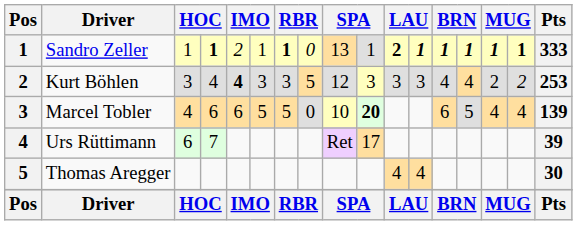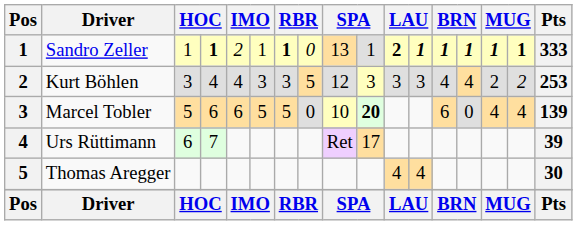Kurt Böhlen | column 5: bold -> normal
Marcel Tobler | column 3: 4 -> 5
Marcel Tobler | column 14: 5 -> 0
